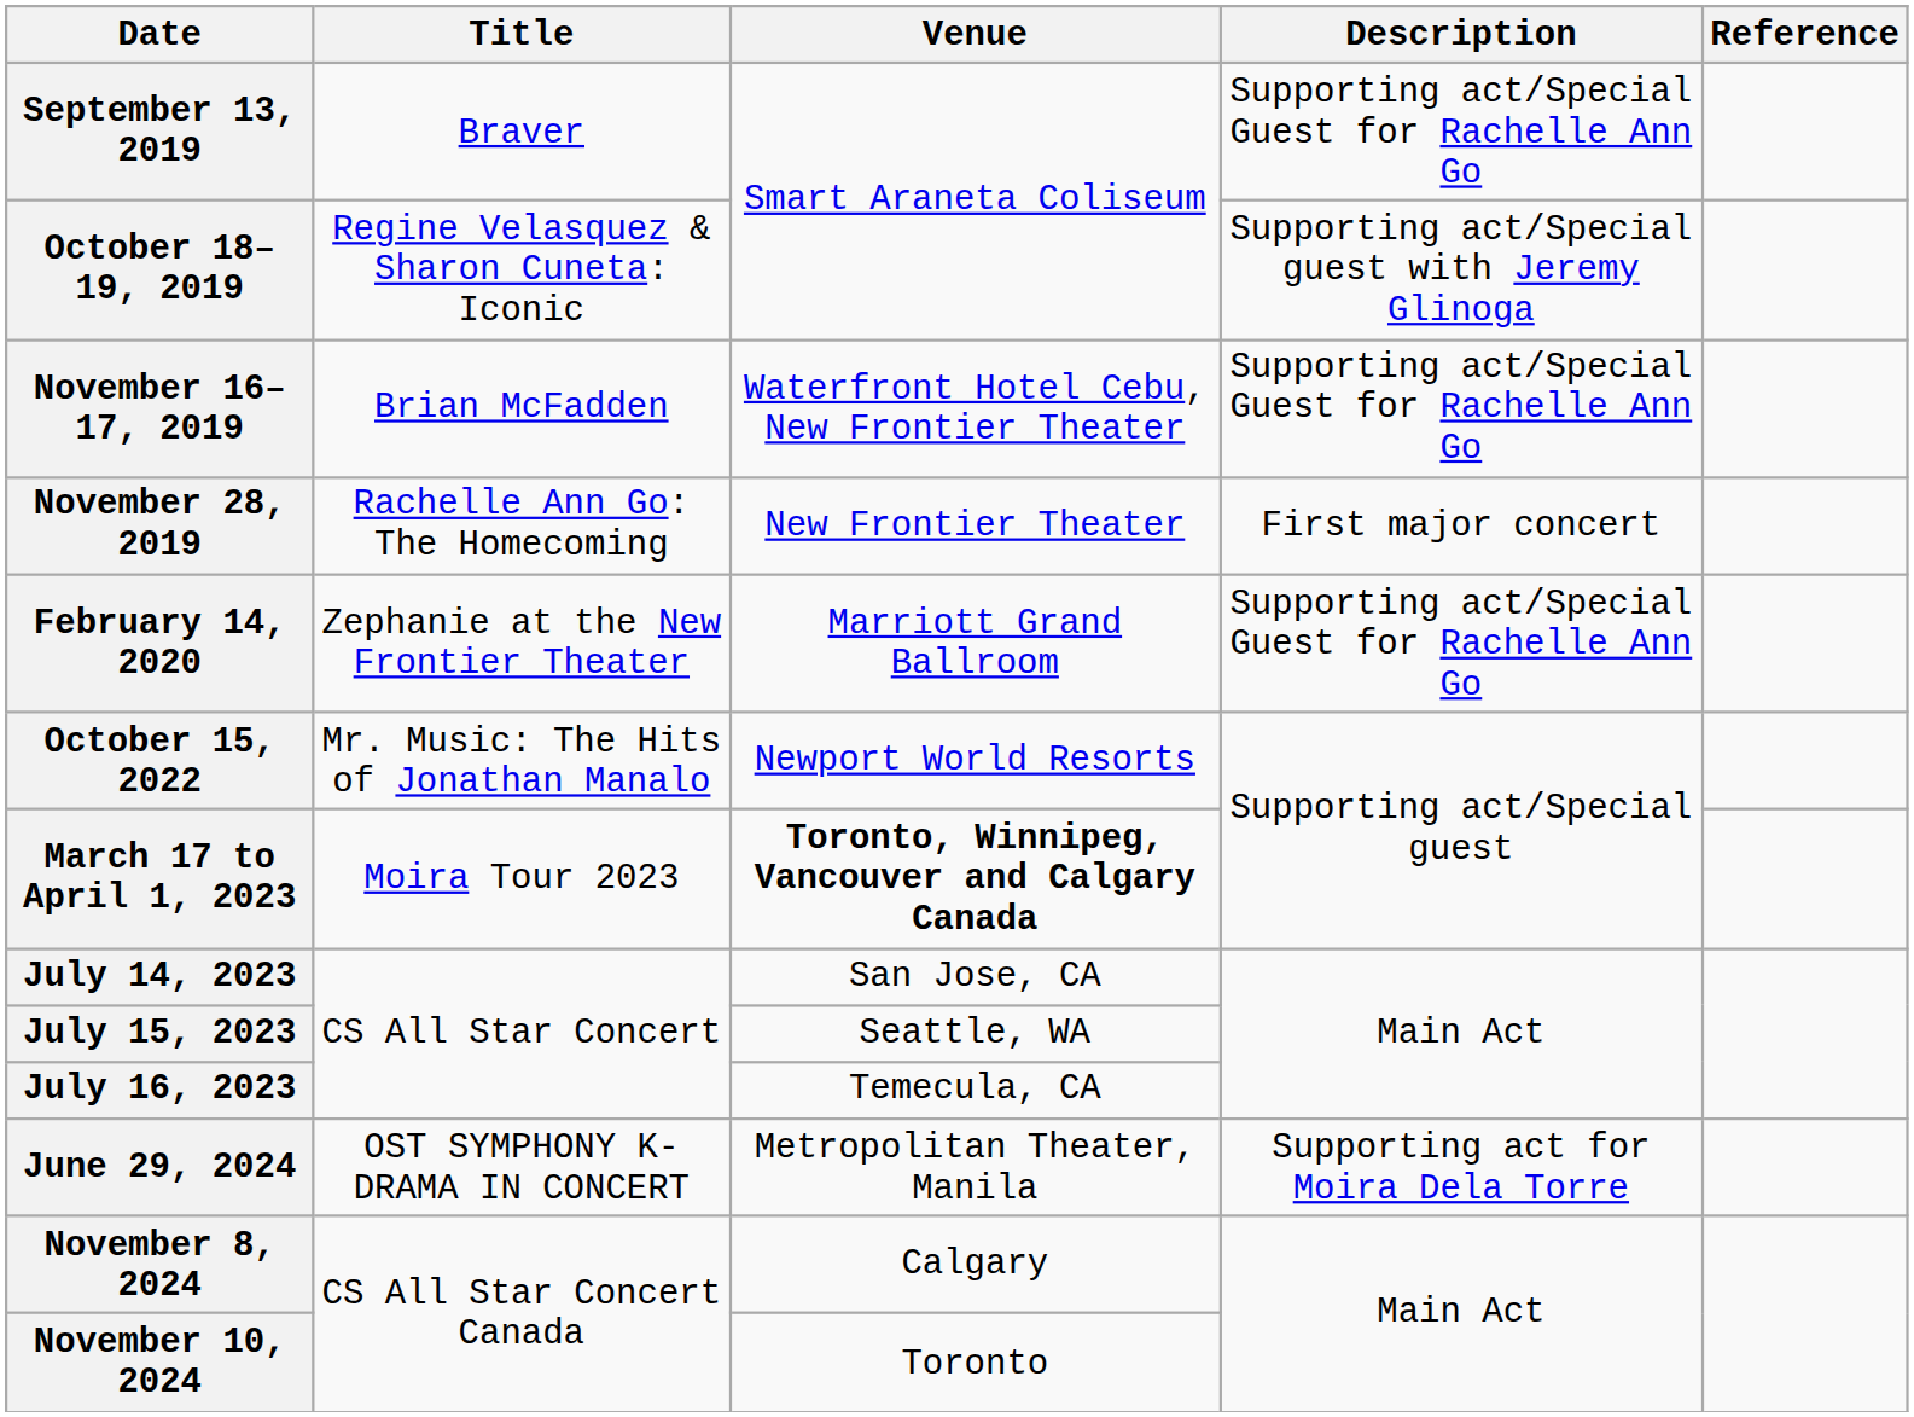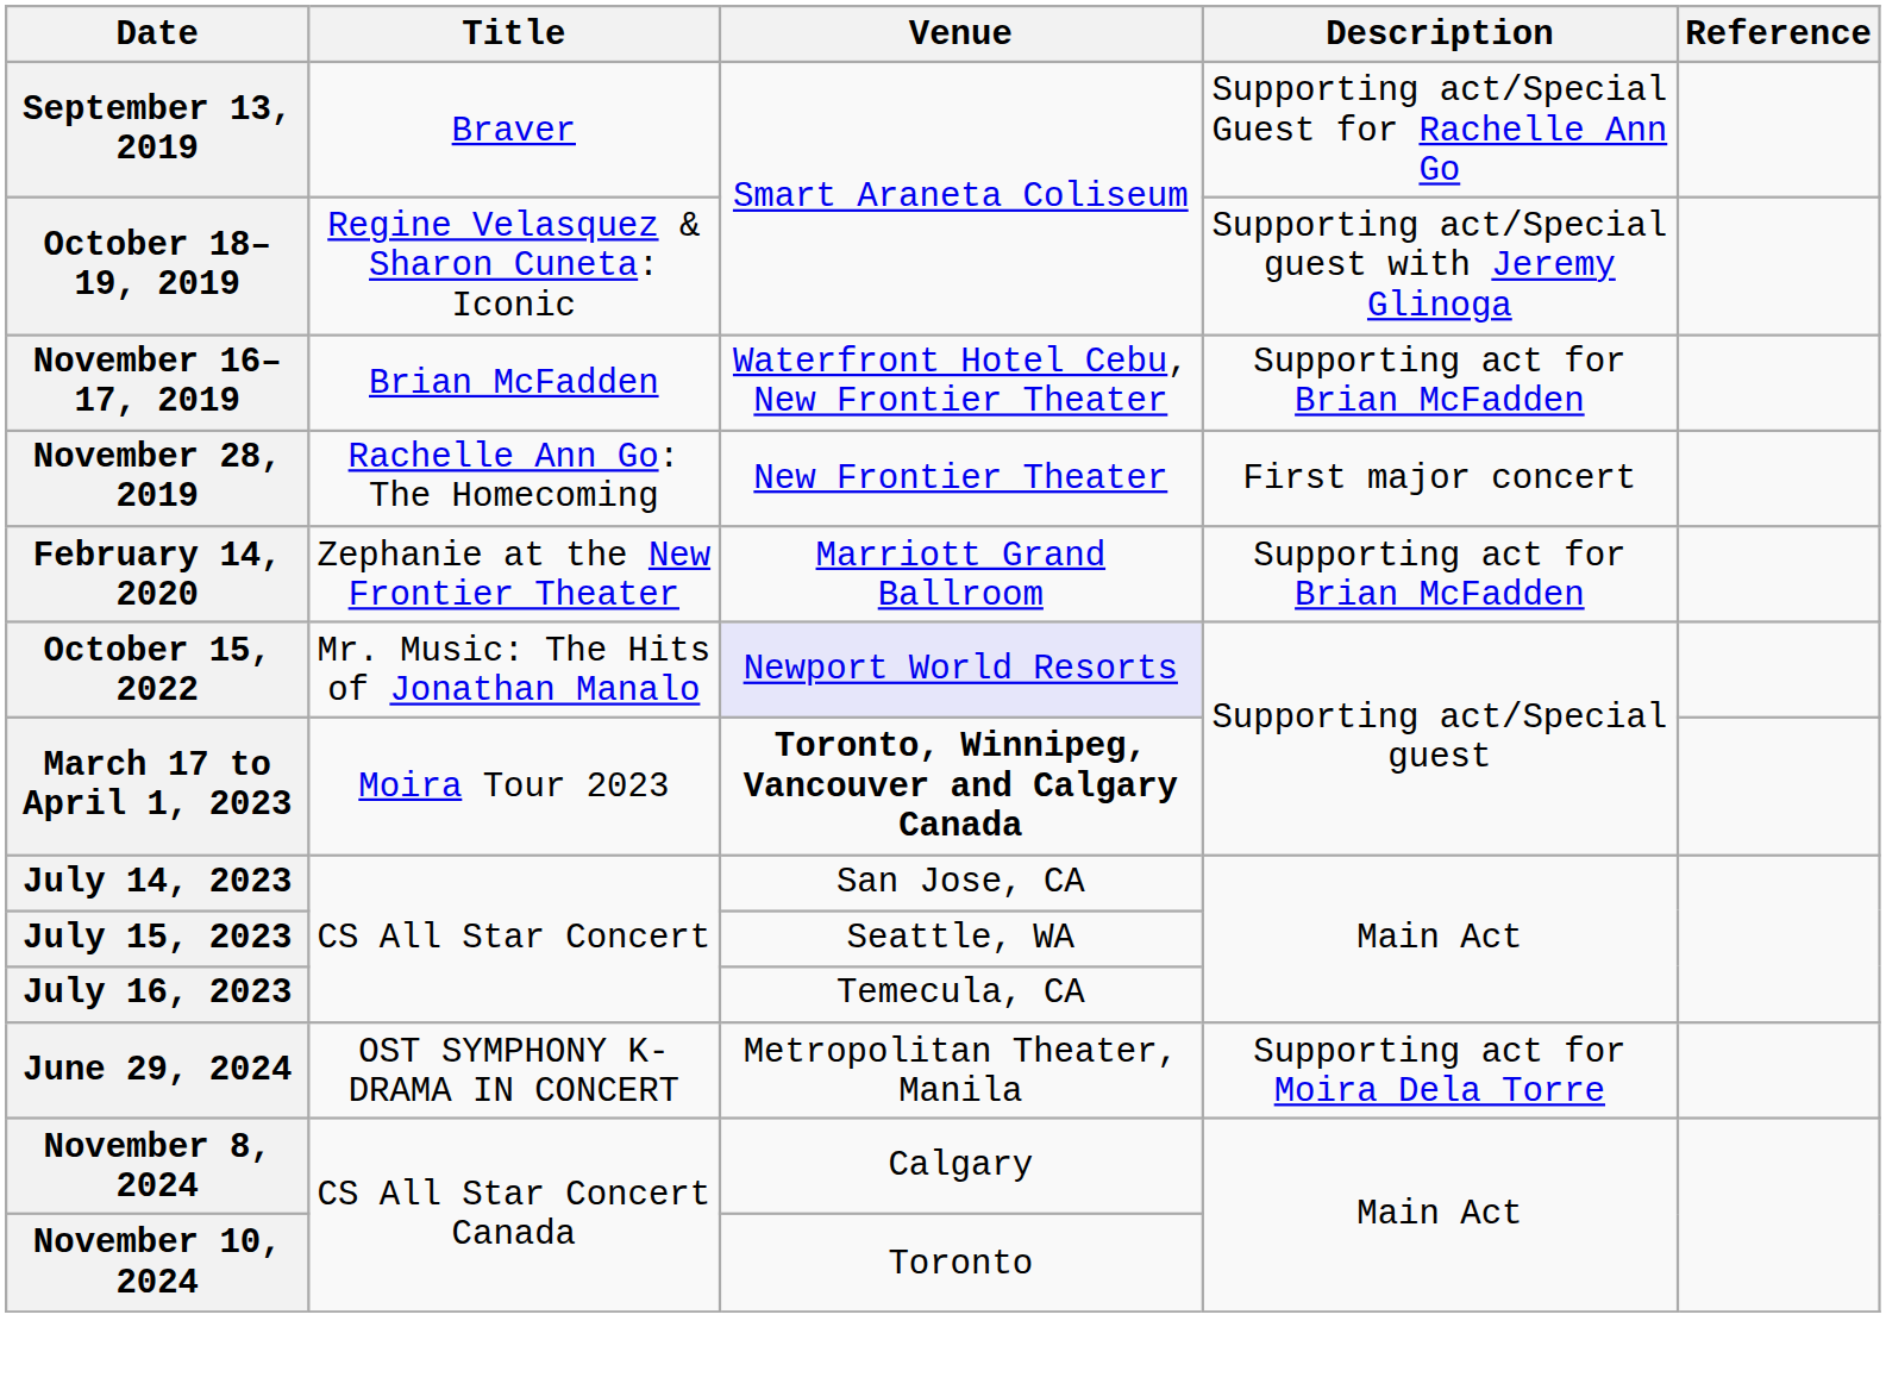November 16–17, 2019 | Description: Supporting act/Special Guest for Rachelle Ann Go -> Supporting act for Brian McFadden
February 14, 2020 | Description: Supporting act/Special Guest for Rachelle Ann Go -> Supporting act for Brian McFadden
October 15, 2022 | Venue: no background -> lavender background
